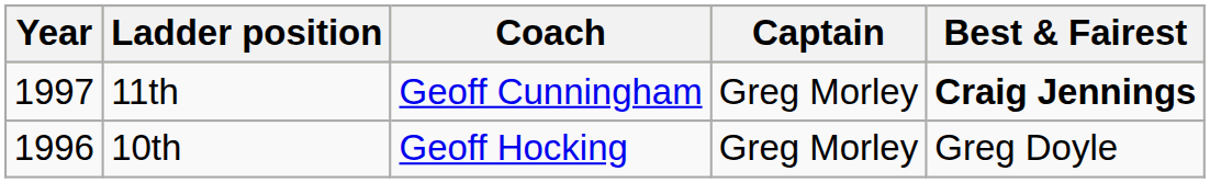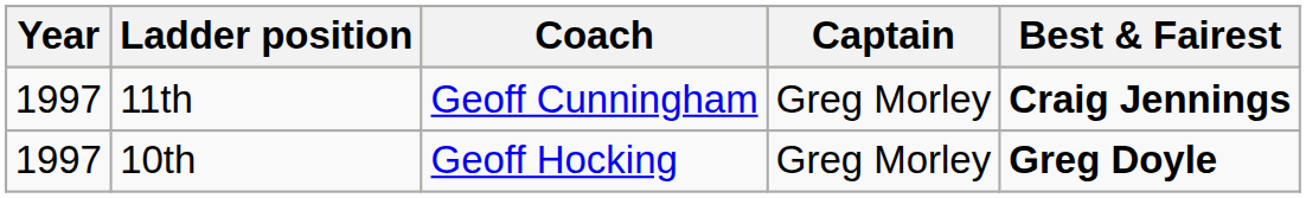10th | Year: 1996 -> 1997
10th | Best & Fairest: normal -> bold
